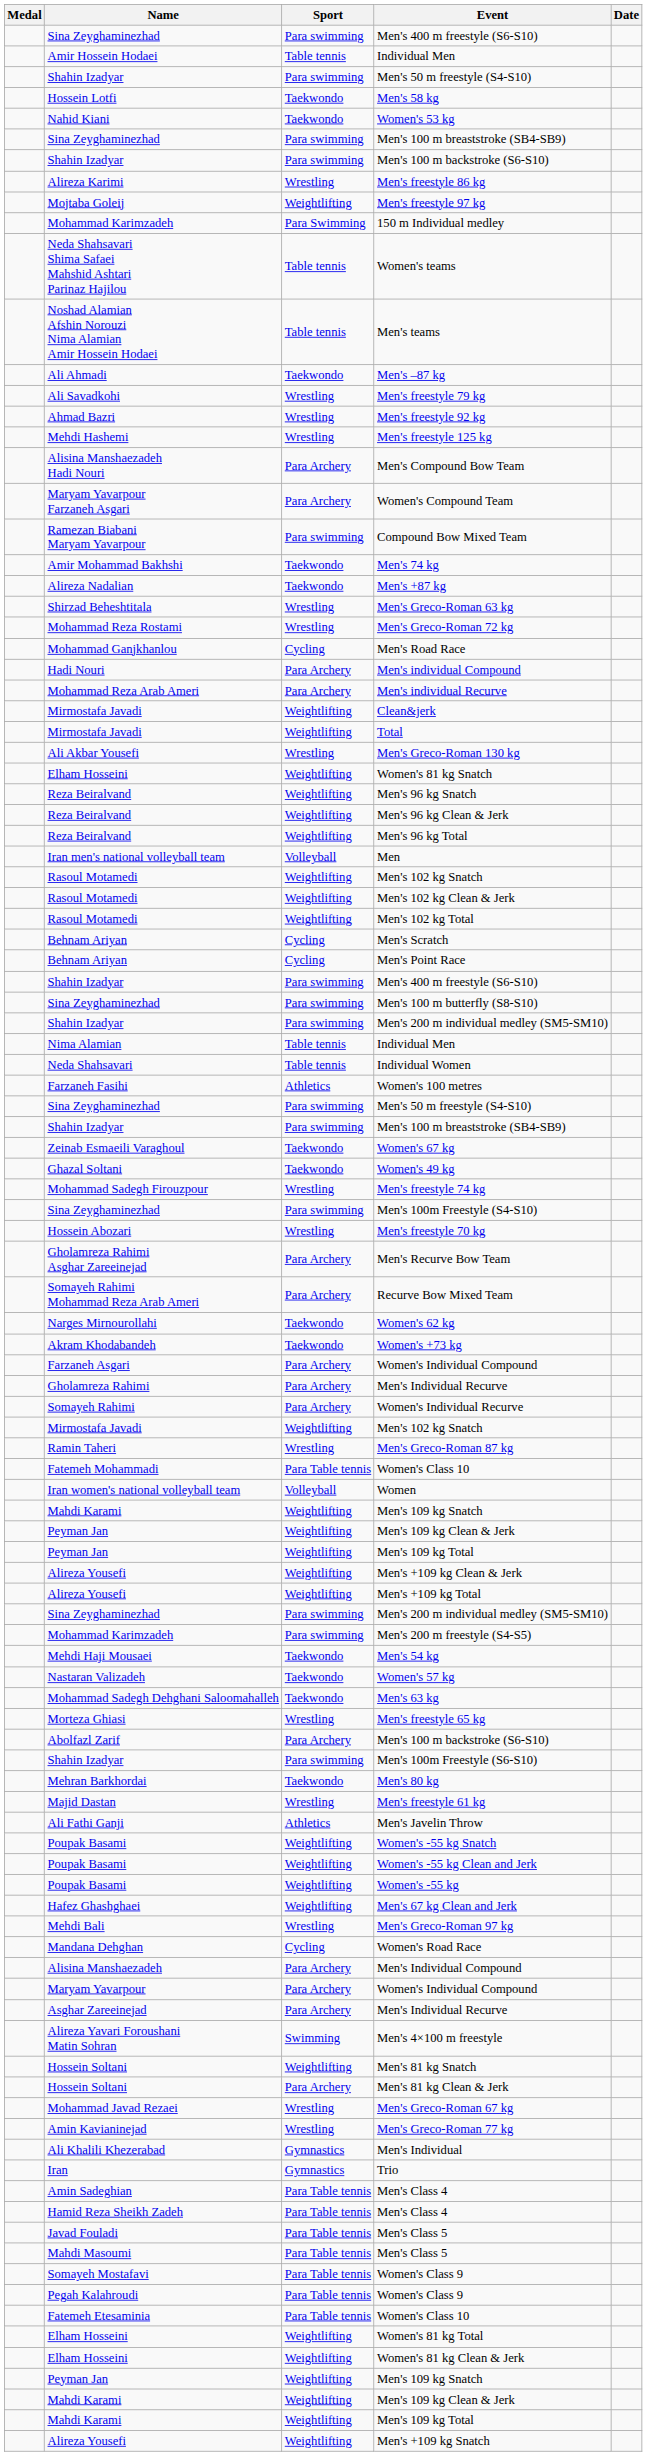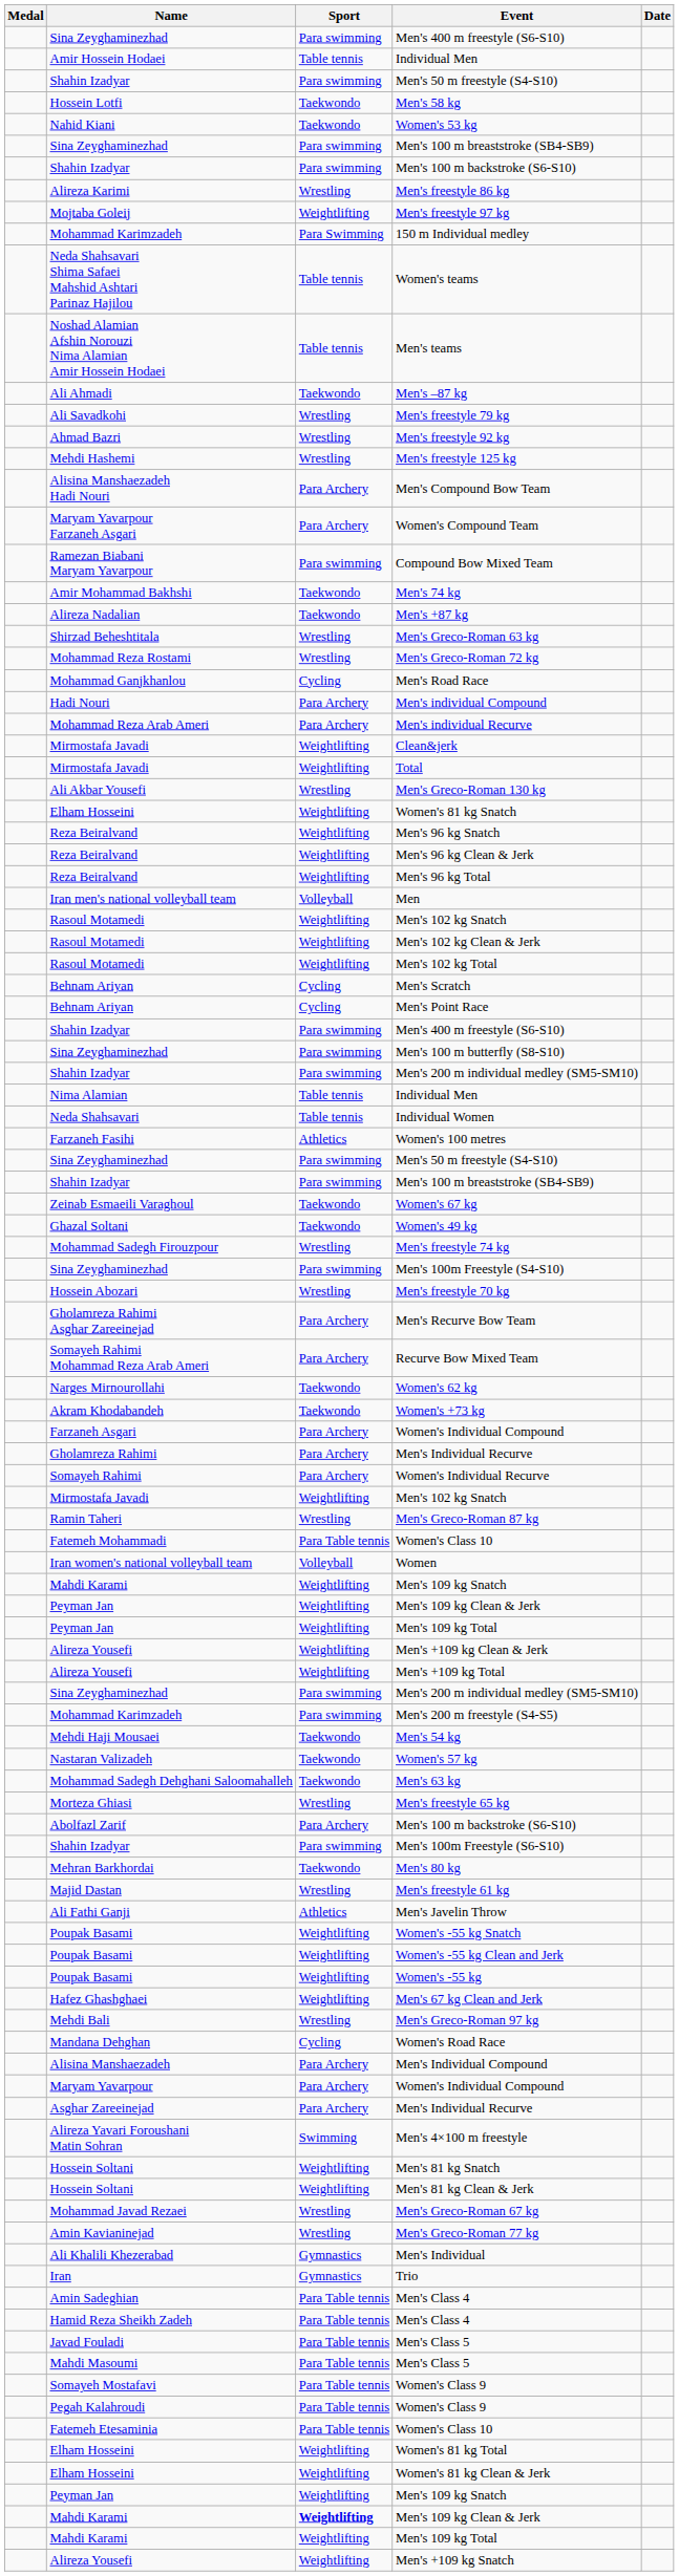Men's 81 kg Clean & Jerk | Sport: Para Archery -> Weightlifting
Mahdi Karami / Men's 109 kg Clean & Jerk | Sport: normal -> bold
